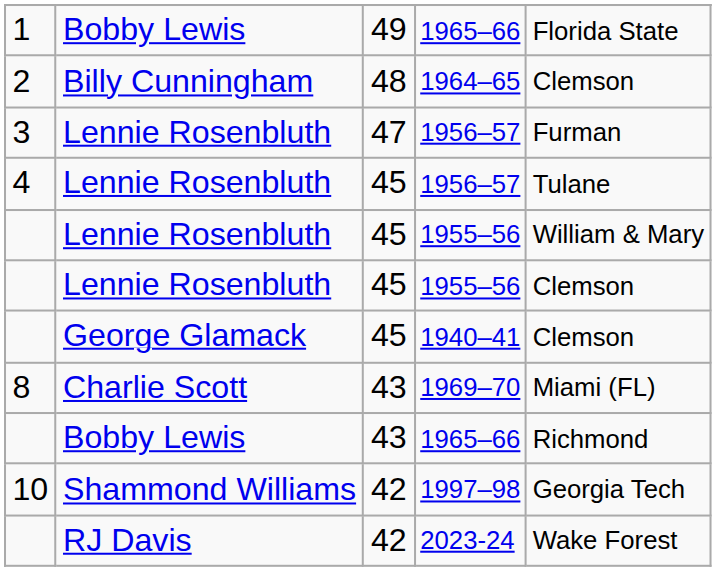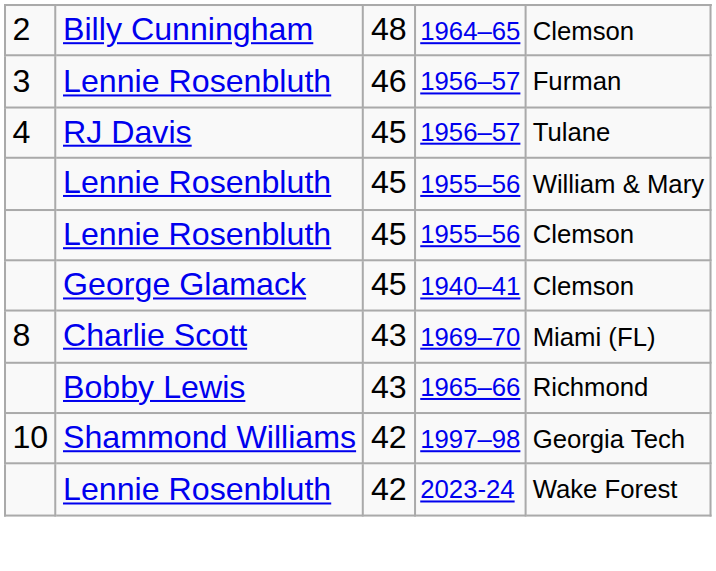- row: 1 | Bobby Lewis | 49 | 1965–66 | Florida State
3 / 1956–57 | column 3: 47 -> 46
4 / 1956–57 | column 2: Lennie Rosenbluth -> RJ Davis
2023-24 | column 2: RJ Davis -> Lennie Rosenbluth
